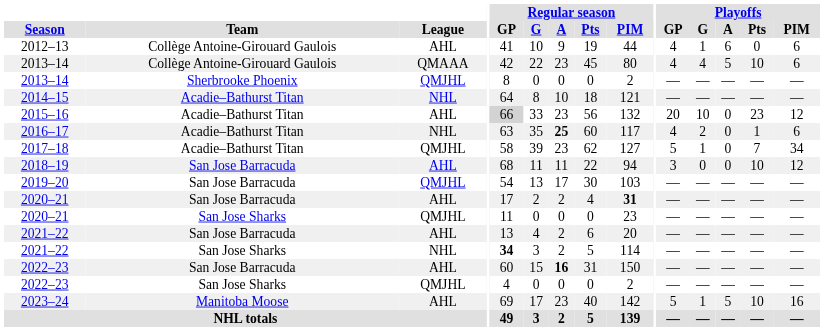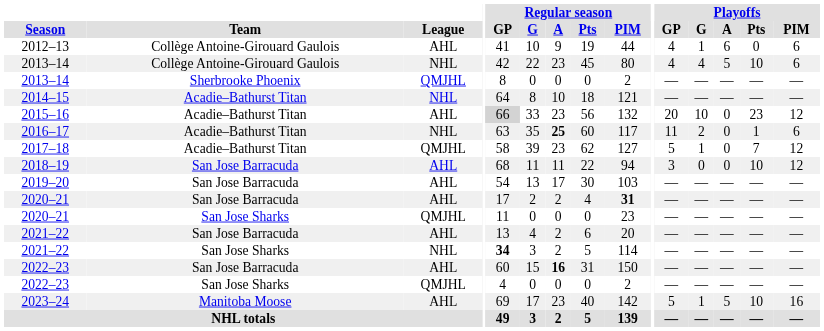2013–14 / Collège Antoine-Girouard Gaulois | League: QMAAA -> NHL
2016–17 | Playoffs / GP: 4 -> 11
2017–18 | Playoffs / PIM: 34 -> 12
2019–20 | League: QMJHL -> AHL
